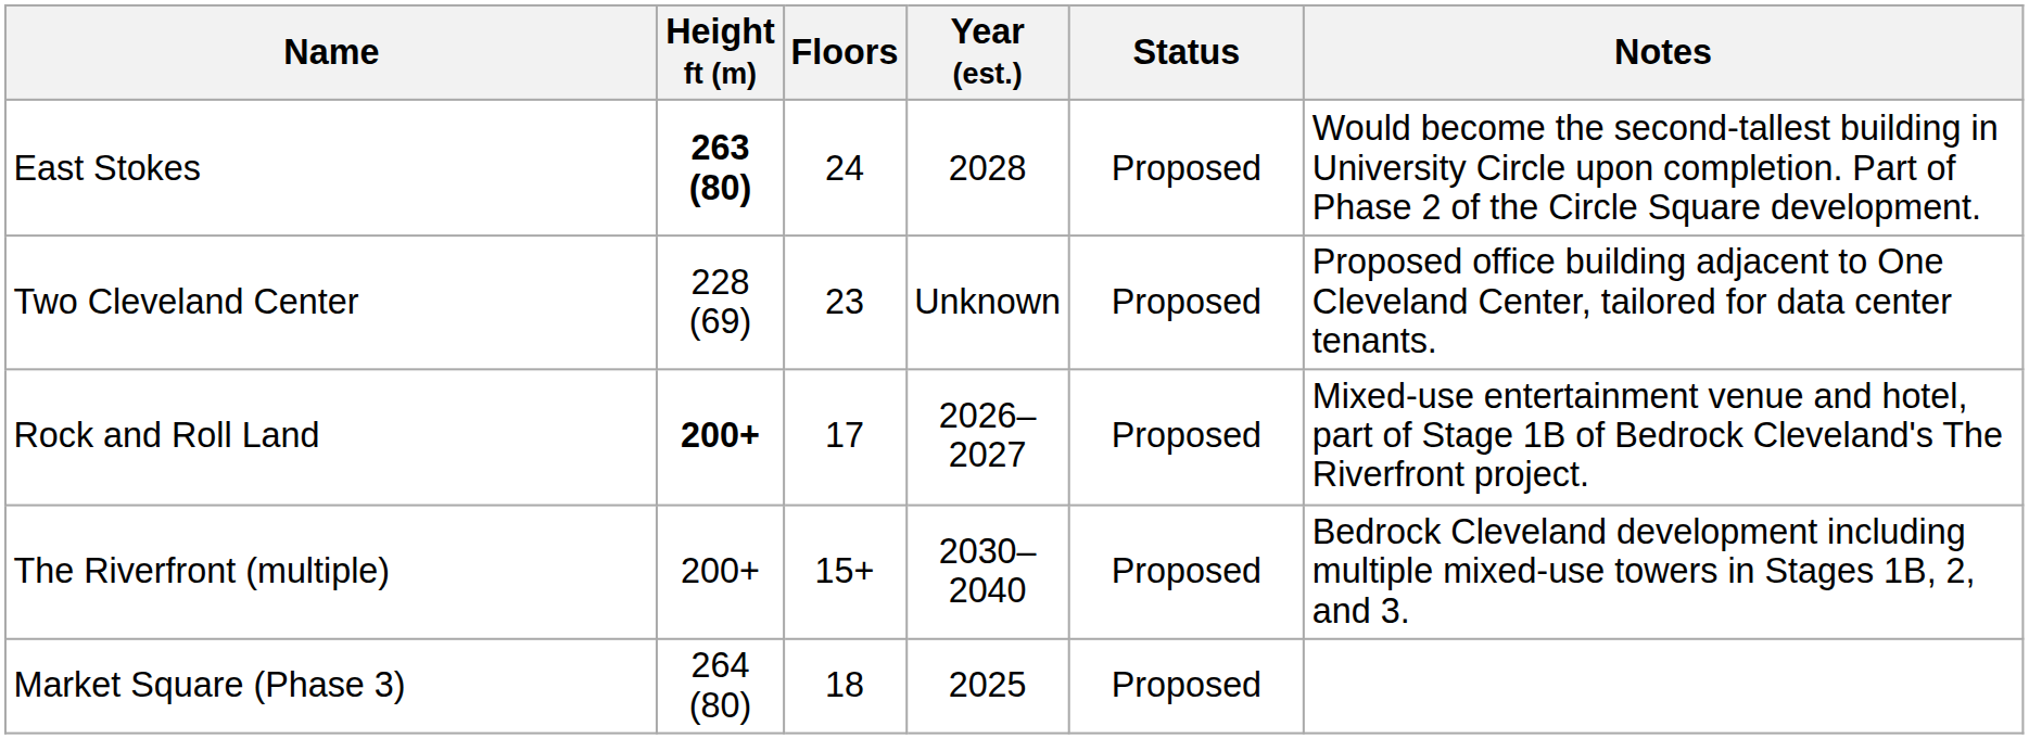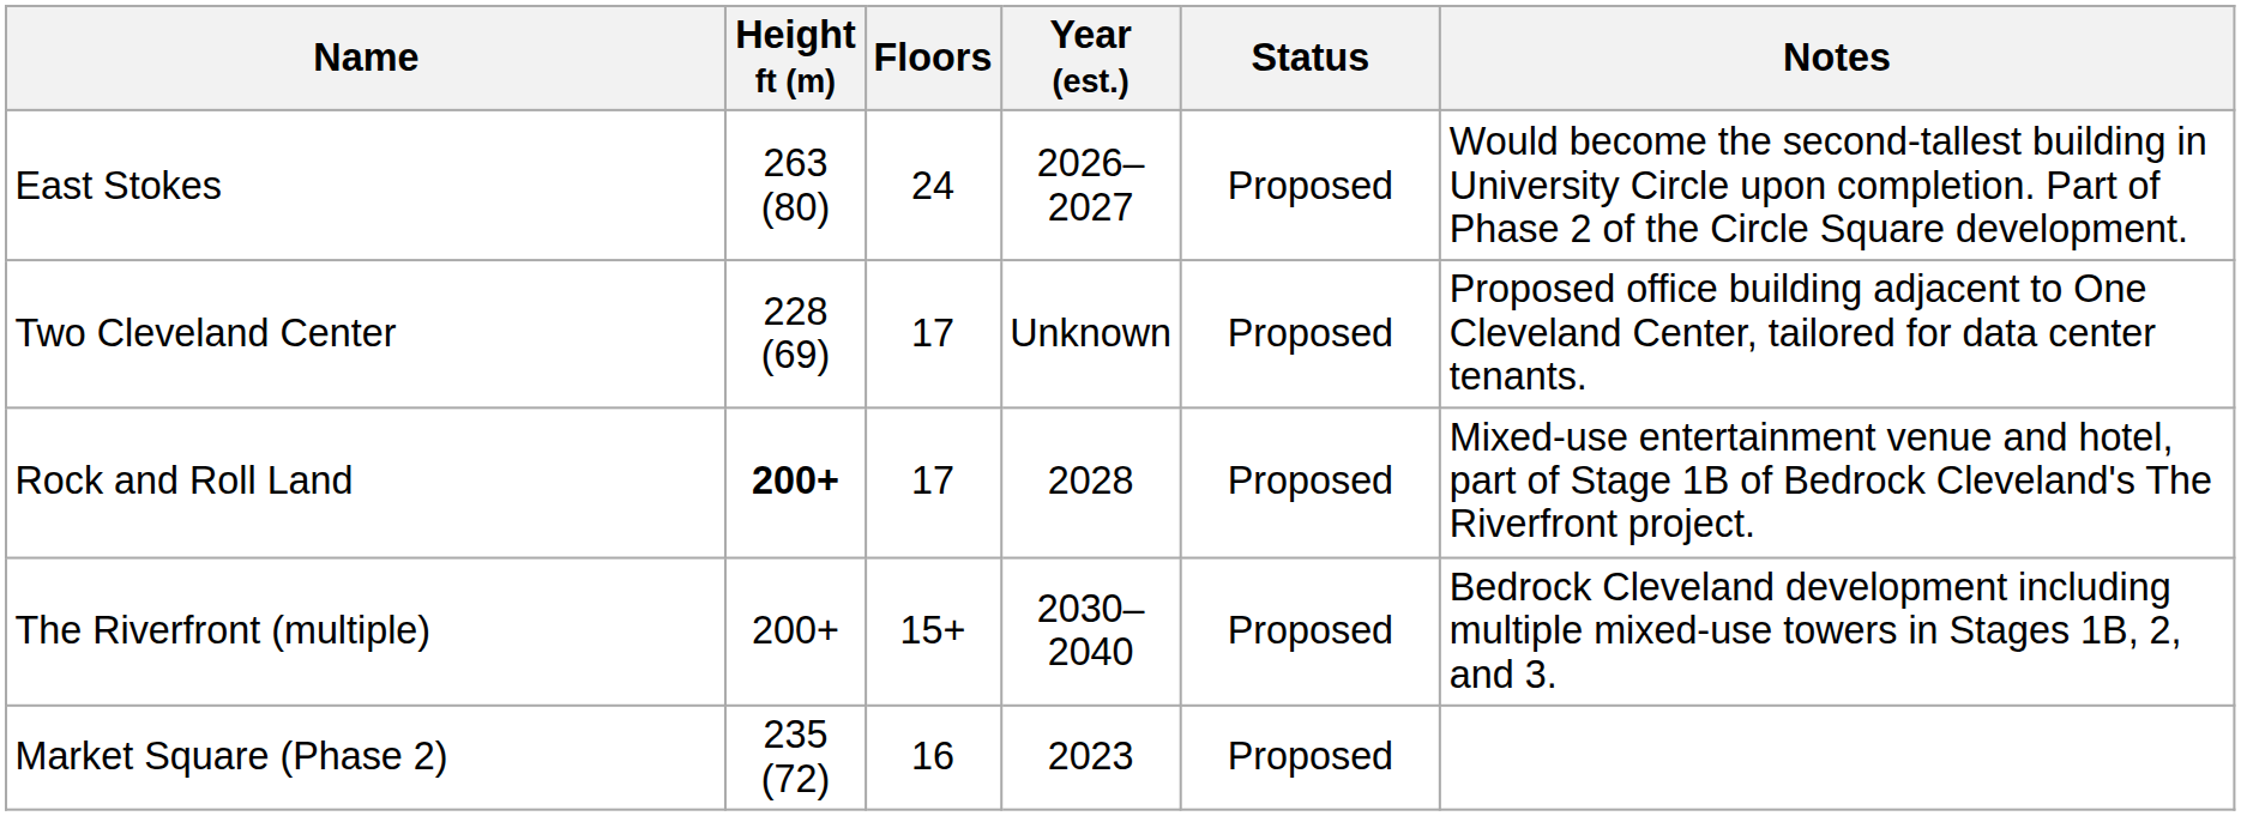East Stokes | Height ft (m): bold -> normal
East Stokes | Year (est.): 2028 -> 2026–2027
Two Cleveland Center | Floors: 23 -> 17
Rock and Roll Land | Year (est.): 2026–2027 -> 2028
+ row: Market Square (Phase 2) | 235 (72) | 16 | 2023 | Proposed
- row: Market Square (Phase 3) | 264 (80) | 18 | 2025 | Proposed
